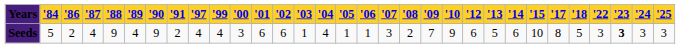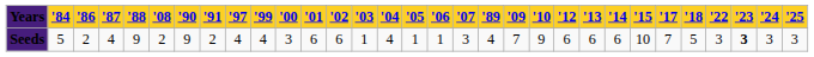columns swapped: '89 <-> '08
Seeds | '13: 5 -> 6
Seeds | '17: 8 -> 7
